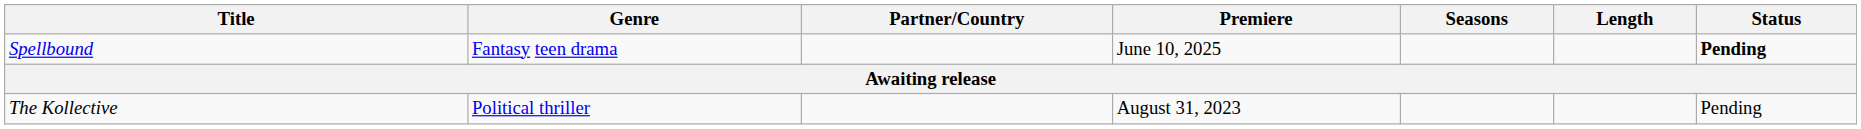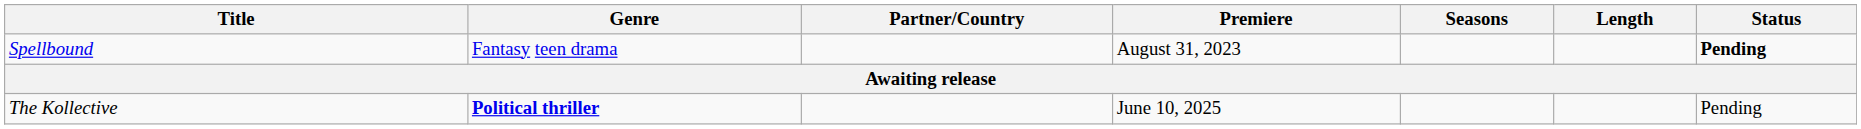Spellbound | Premiere: June 10, 2025 -> August 31, 2023
The Kollective | Genre: normal -> bold
The Kollective | Premiere: August 31, 2023 -> June 10, 2025
